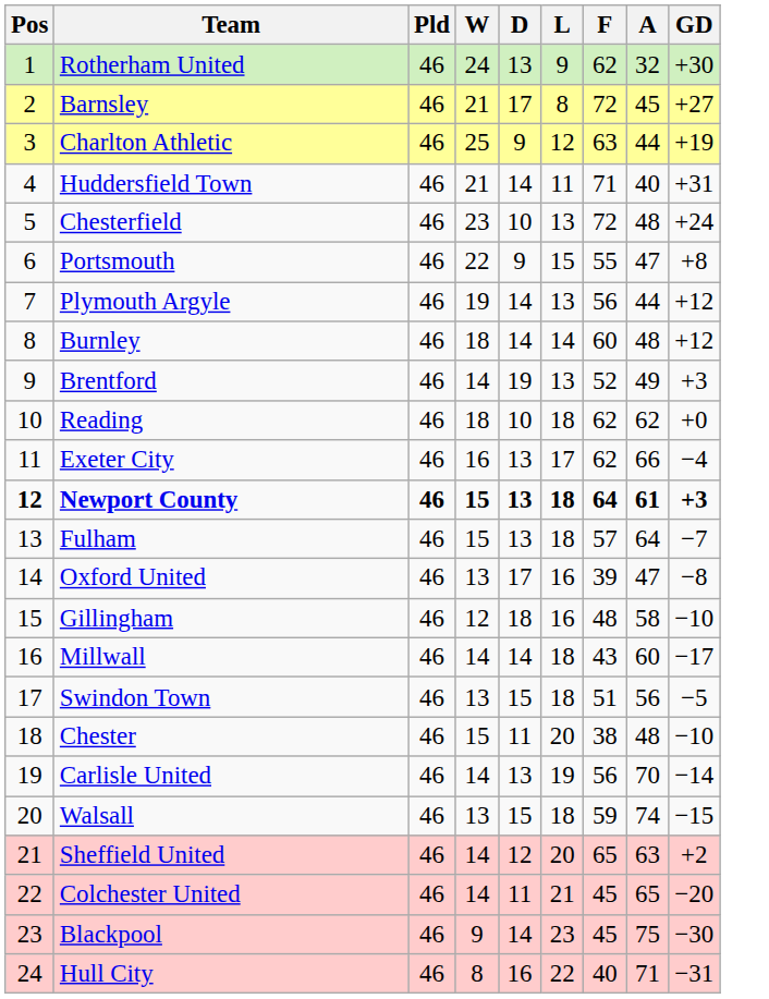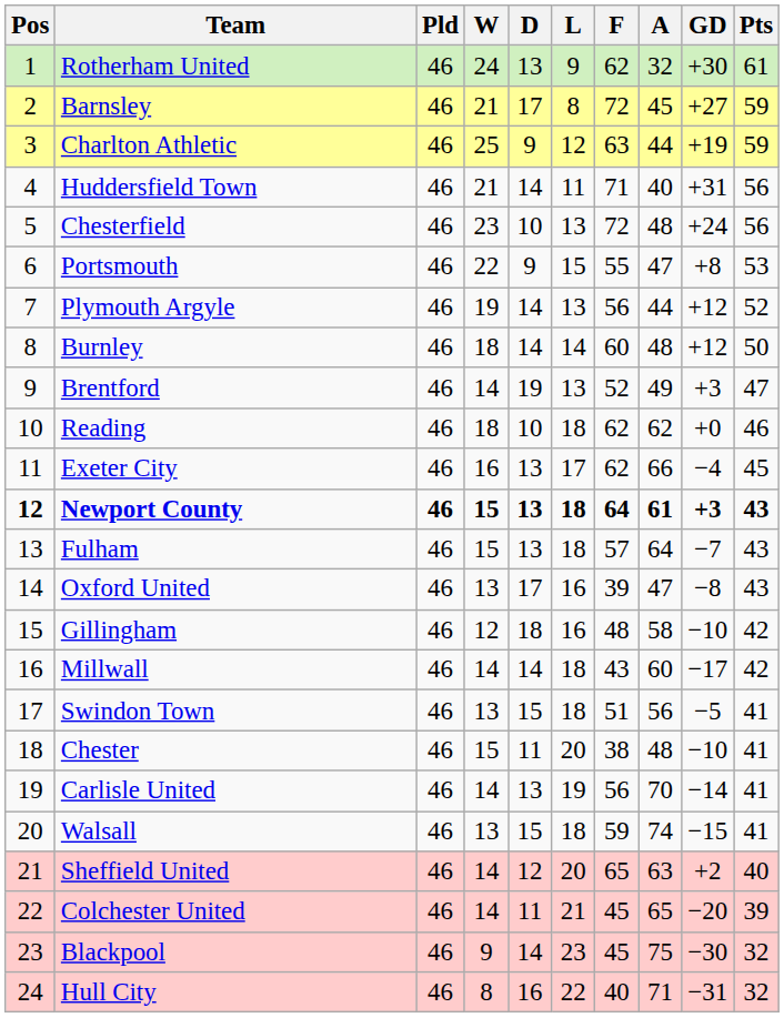+ column: Pts | 61 | 59 | 59 | 56 | 56 | 53 | 52 | 50 | 47 | 46 | 45 | 43 | 43 | 43 | 42 | 42 | 41 | 41 | 41 | 41 | 40 | 39 | 32 | 32
